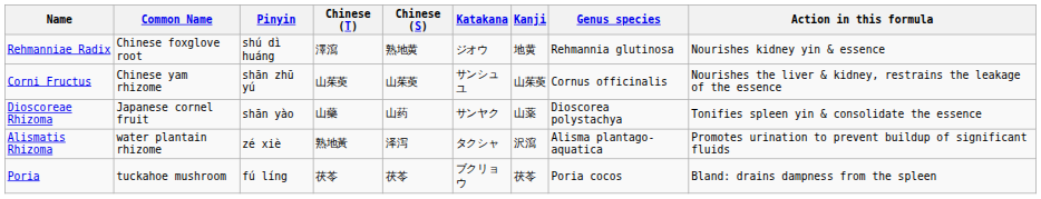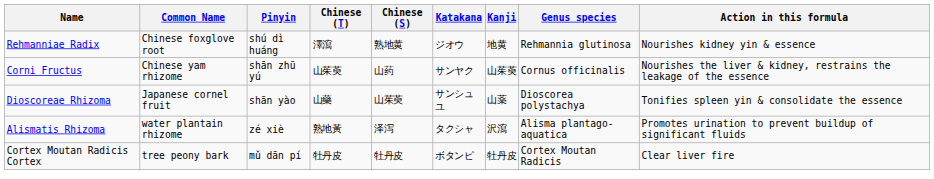Corni Fructus | Chinese (S): 山茱萸 -> 山药
Corni Fructus | Katakana: サンシュユ -> サンヤク
Dioscoreae Rhizoma | Chinese (S): 山药 -> 山茱萸
Dioscoreae Rhizoma | Katakana: サンヤク -> サンシュユ
- row: Poria | tuckahoe mushroom | fú líng | 茯苓 | 茯苓 | ブクリョウ | 茯苓 | Poria cocos | Bland: drains dampness from the spleen
+ row: Cortex Moutan Radicis Cortex | tree peony bark | mǔ dān pí | 牡丹皮 | 牡丹皮 | ボタンピ | 牡丹皮 | Cortex Moutan Radicis | Clear liver fire
